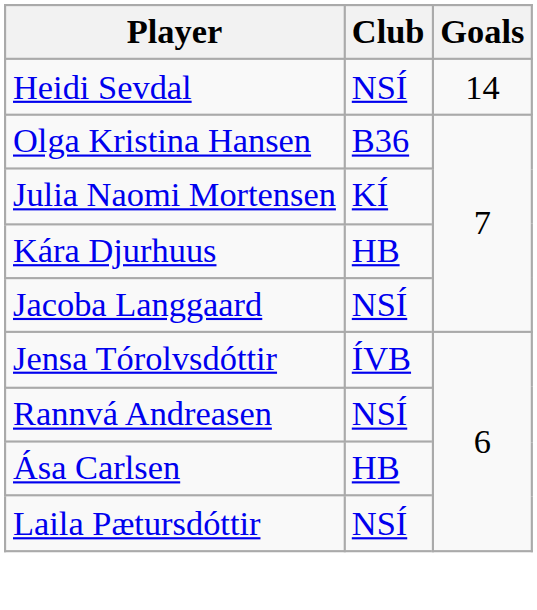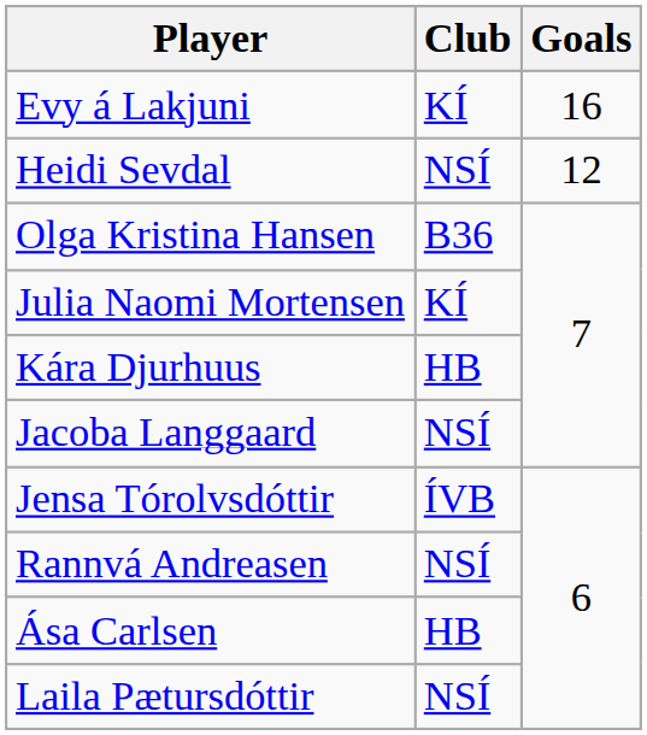+ row: Evy á Lakjuni | KÍ | 16
Heidi Sevdal | Goals: 14 -> 12
